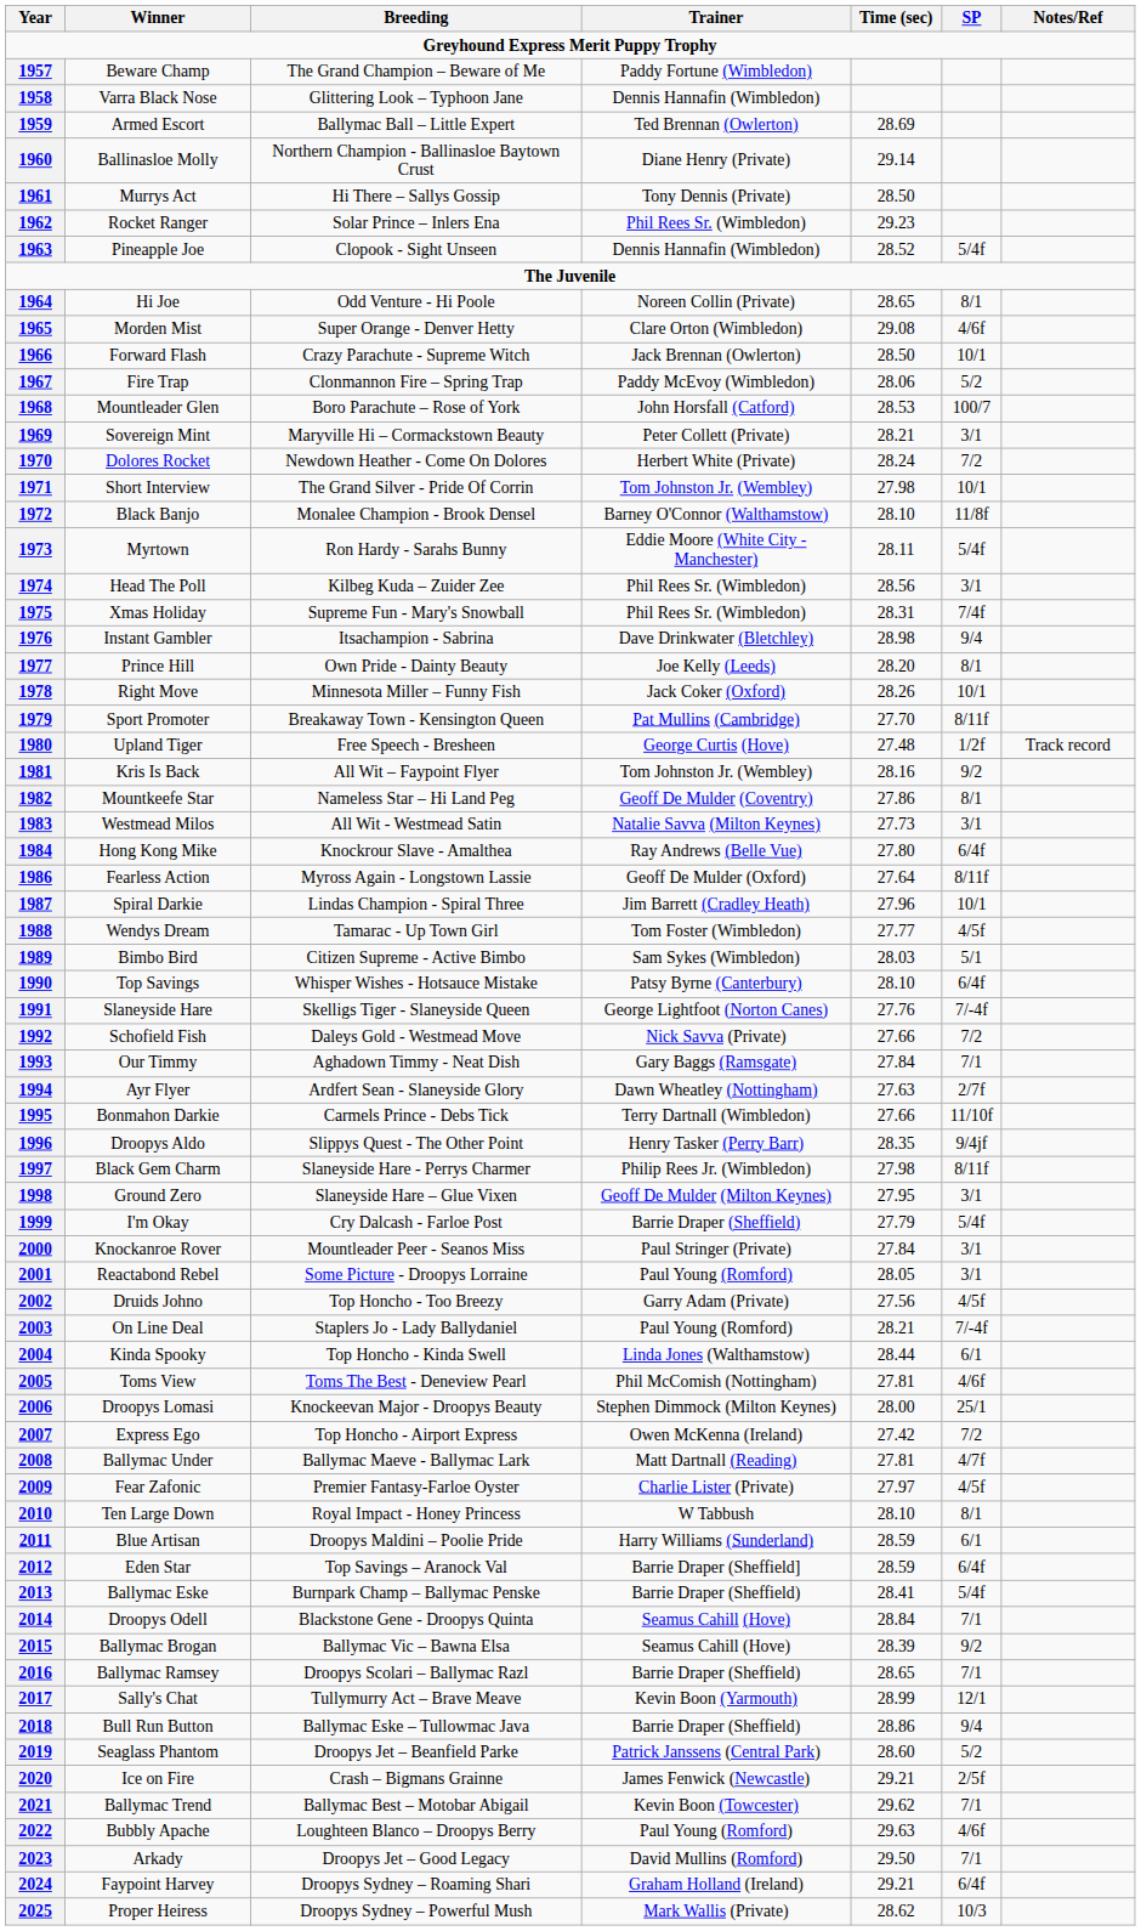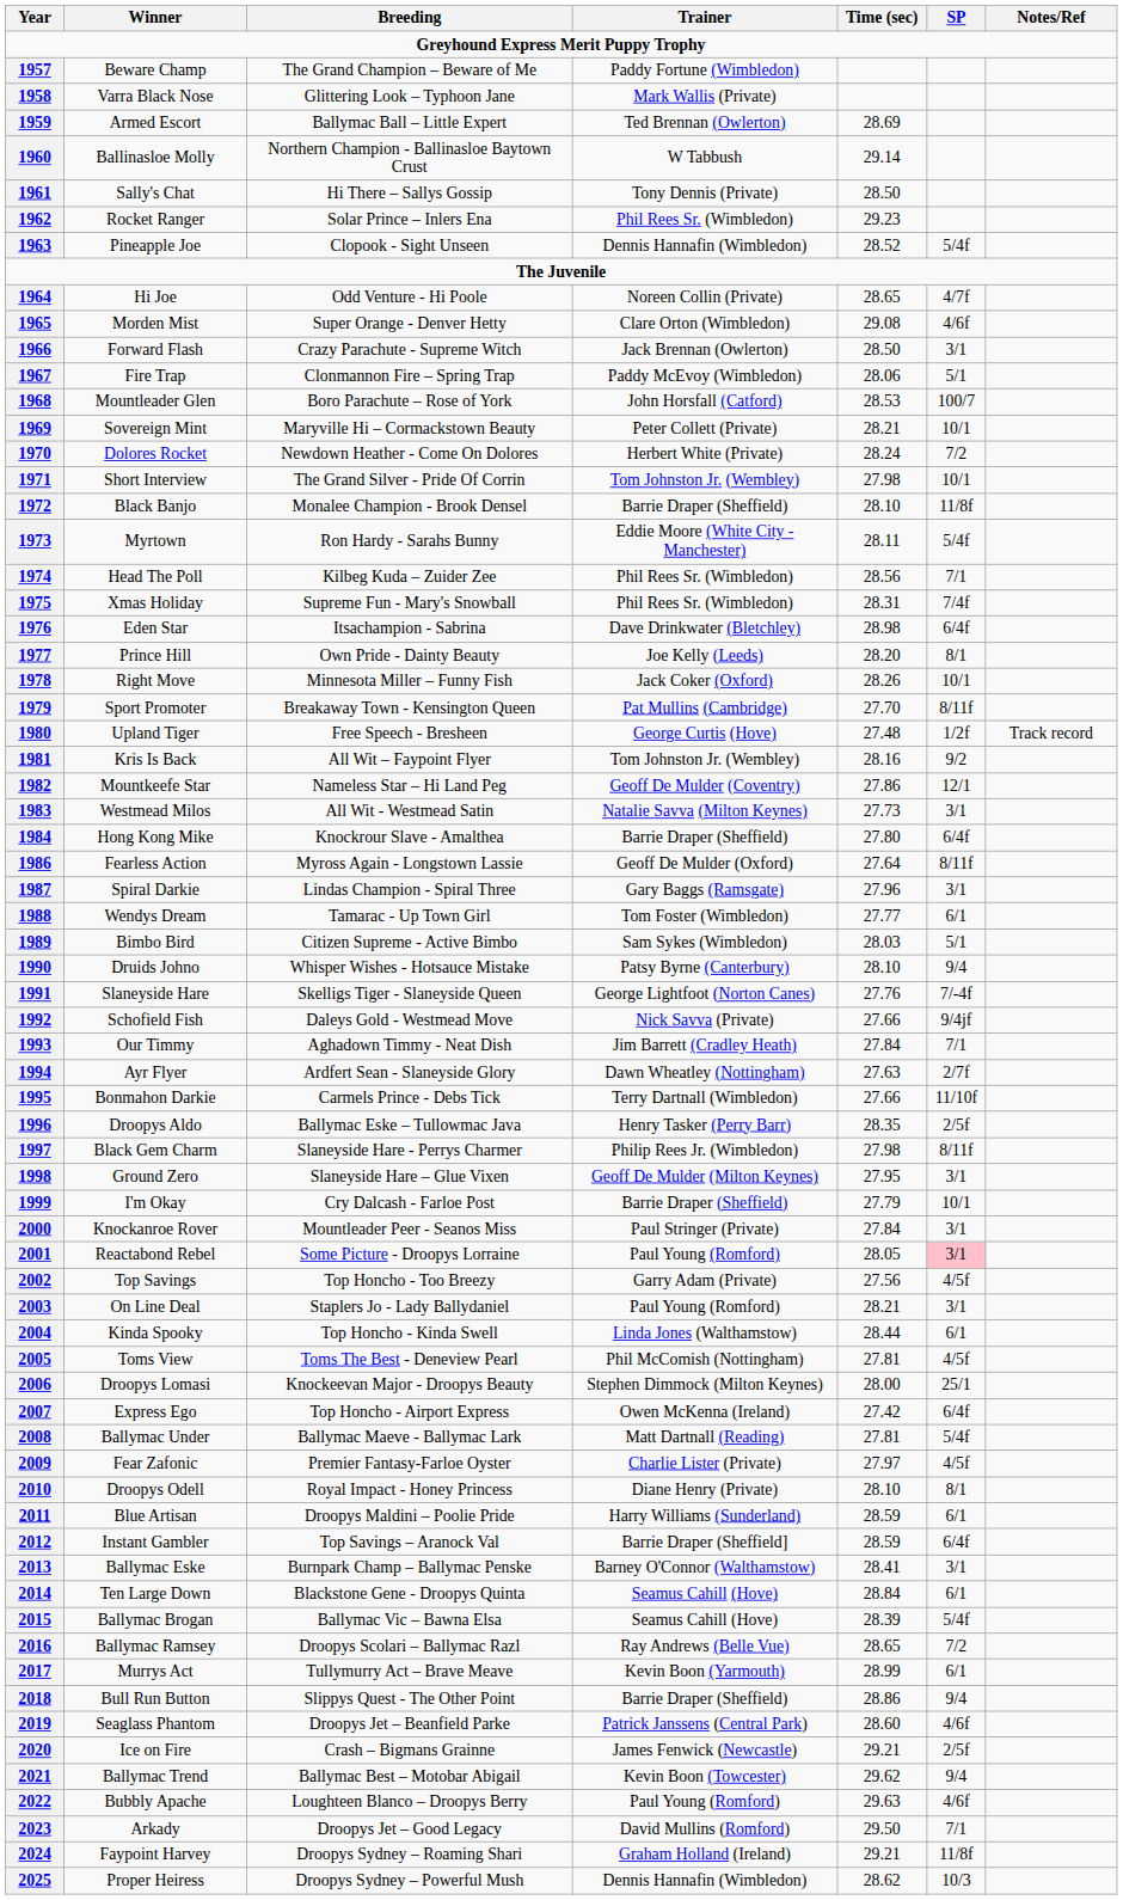1958 | Trainer: Dennis Hannafin (Wimbledon) -> Mark Wallis (Private)
1960 | Trainer: Diane Henry (Private) -> W Tabbush
1961 | Winner: Murrys Act -> Sally's Chat
1964 | SP: 8/1 -> 4/7f
1966 | SP: 10/1 -> 3/1
1967 | SP: 5/2 -> 5/1
1969 | SP: 3/1 -> 10/1
1972 | Trainer: Barney O'Connor (Walthamstow) -> Barrie Draper (Sheffield)
1974 | SP: 3/1 -> 7/1
1976 | Winner: Instant Gambler -> Eden Star
1976 | SP: 9/4 -> 6/4f
1982 | SP: 8/1 -> 12/1
1984 | Trainer: Ray Andrews (Belle Vue) -> Barrie Draper (Sheffield)
1987 | Trainer: Jim Barrett (Cradley Heath) -> Gary Baggs (Ramsgate)
1987 | SP: 10/1 -> 3/1
1988 | SP: 4/5f -> 6/1
1990 | Winner: Top Savings -> Druids Johno
1990 | SP: 6/4f -> 9/4
1992 | SP: 7/2 -> 9/4jf
1993 | Trainer: Gary Baggs (Ramsgate) -> Jim Barrett (Cradley Heath)
1996 | Breeding: Slippys Quest - The Other Point -> Ballymac Eske – Tullowmac Java
1996 | SP: 9/4jf -> 2/5f
1999 | SP: 5/4f -> 10/1
2001 | SP: no background -> pink background
2002 | Winner: Druids Johno -> Top Savings
2003 | SP: 7/-4f -> 3/1
2005 | SP: 4/6f -> 4/5f
2007 | SP: 7/2 -> 6/4f
2008 | SP: 4/7f -> 5/4f
2010 | Winner: Ten Large Down -> Droopys Odell
2010 | Trainer: W Tabbush -> Diane Henry (Private)
2012 | Winner: Eden Star -> Instant Gambler
2013 | Trainer: Barrie Draper (Sheffield) -> Barney O'Connor (Walthamstow)
2013 | SP: 5/4f -> 3/1
2014 | Winner: Droopys Odell -> Ten Large Down
2014 | SP: 7/1 -> 6/1
2015 | SP: 9/2 -> 5/4f
2016 | Trainer: Barrie Draper (Sheffield) -> Ray Andrews (Belle Vue)
2016 | SP: 7/1 -> 7/2
2017 | Winner: Sally's Chat -> Murrys Act
2017 | SP: 12/1 -> 6/1
2018 | Breeding: Ballymac Eske – Tullowmac Java -> Slippys Quest - The Other Point
2019 | SP: 5/2 -> 4/6f
2021 | SP: 7/1 -> 9/4
2024 | SP: 6/4f -> 11/8f
2025 | Trainer: Mark Wallis (Private) -> Dennis Hannafin (Wimbledon)
